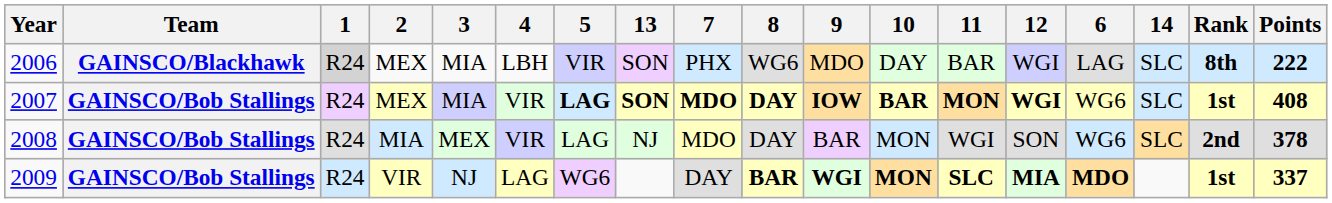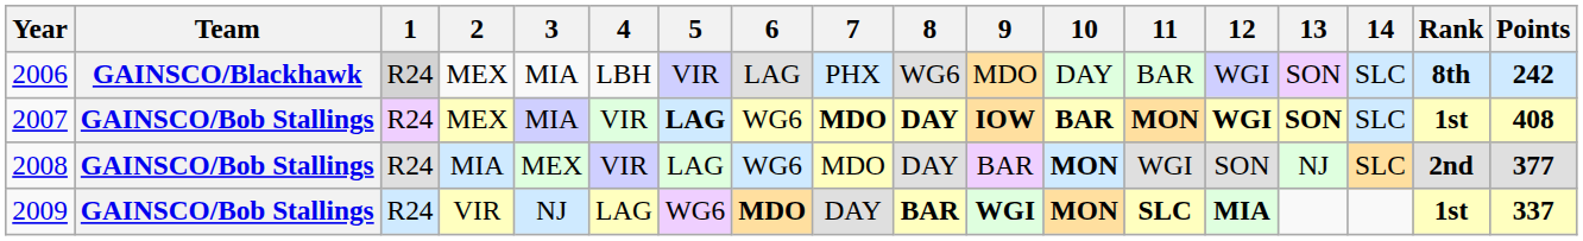columns swapped: 6 <-> 13
2006 | Points: 222 -> 242
2008 | 10: normal -> bold
2008 | Points: 378 -> 377
